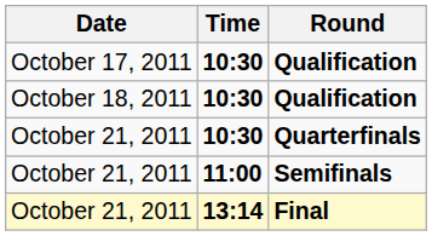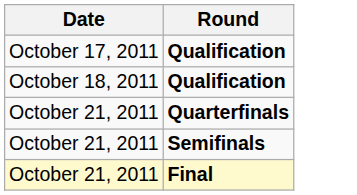- column: Time | 10:30 | 10:30 | 10:30 | 11:00 | 13:14
